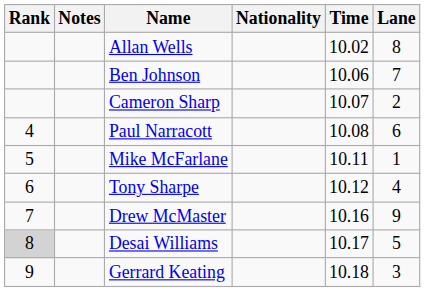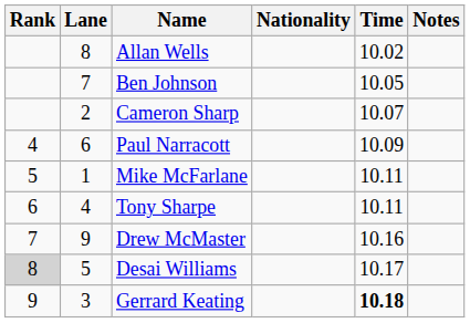columns swapped: Lane <-> Notes
Ben Johnson | Time: 10.06 -> 10.05
Paul Narracott | Time: 10.08 -> 10.09
Tony Sharpe | Time: 10.12 -> 10.11
Gerrard Keating | Time: normal -> bold
